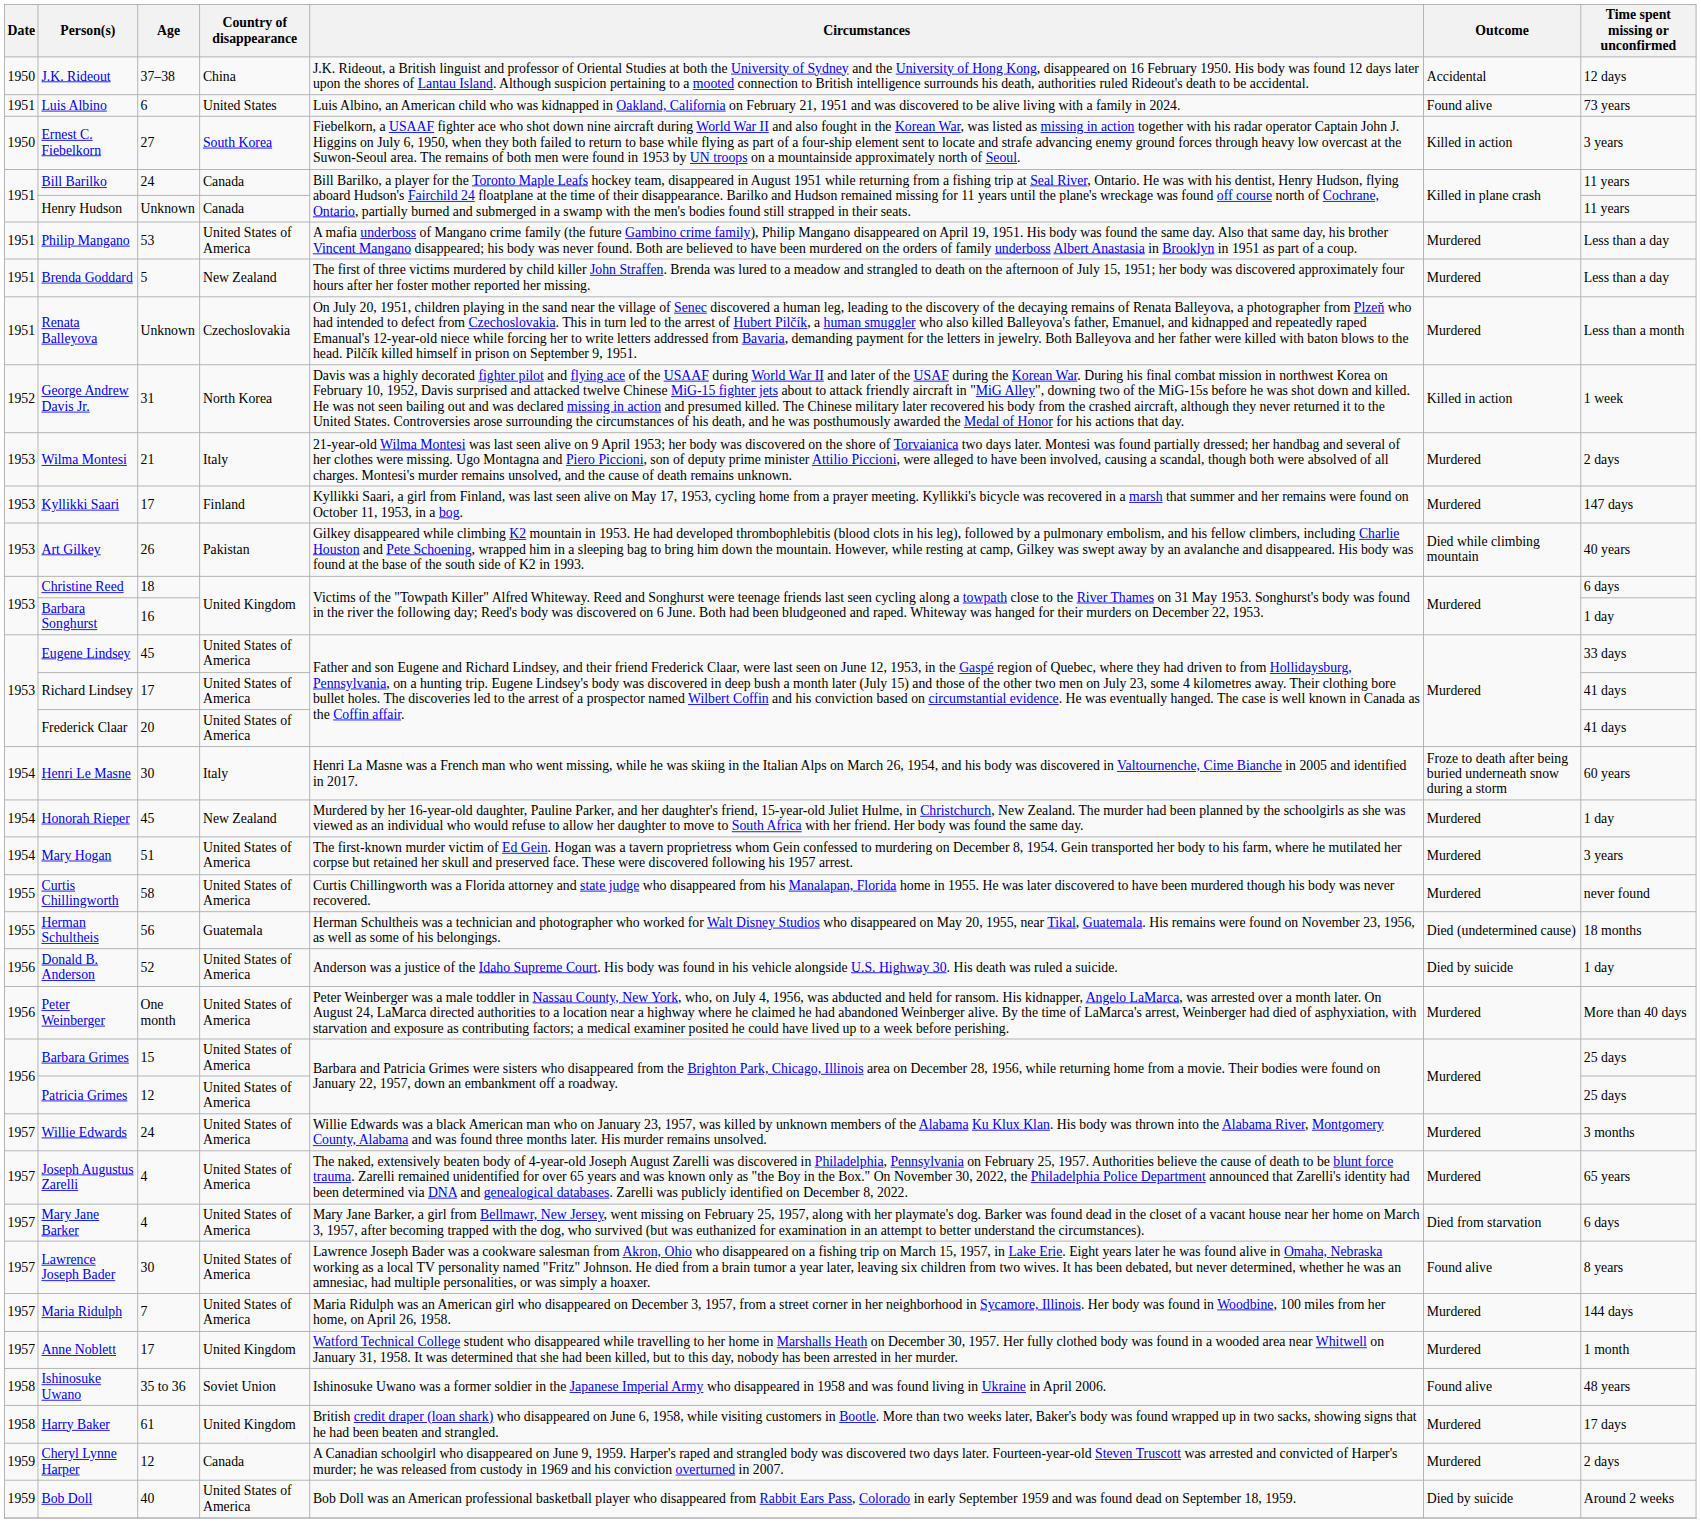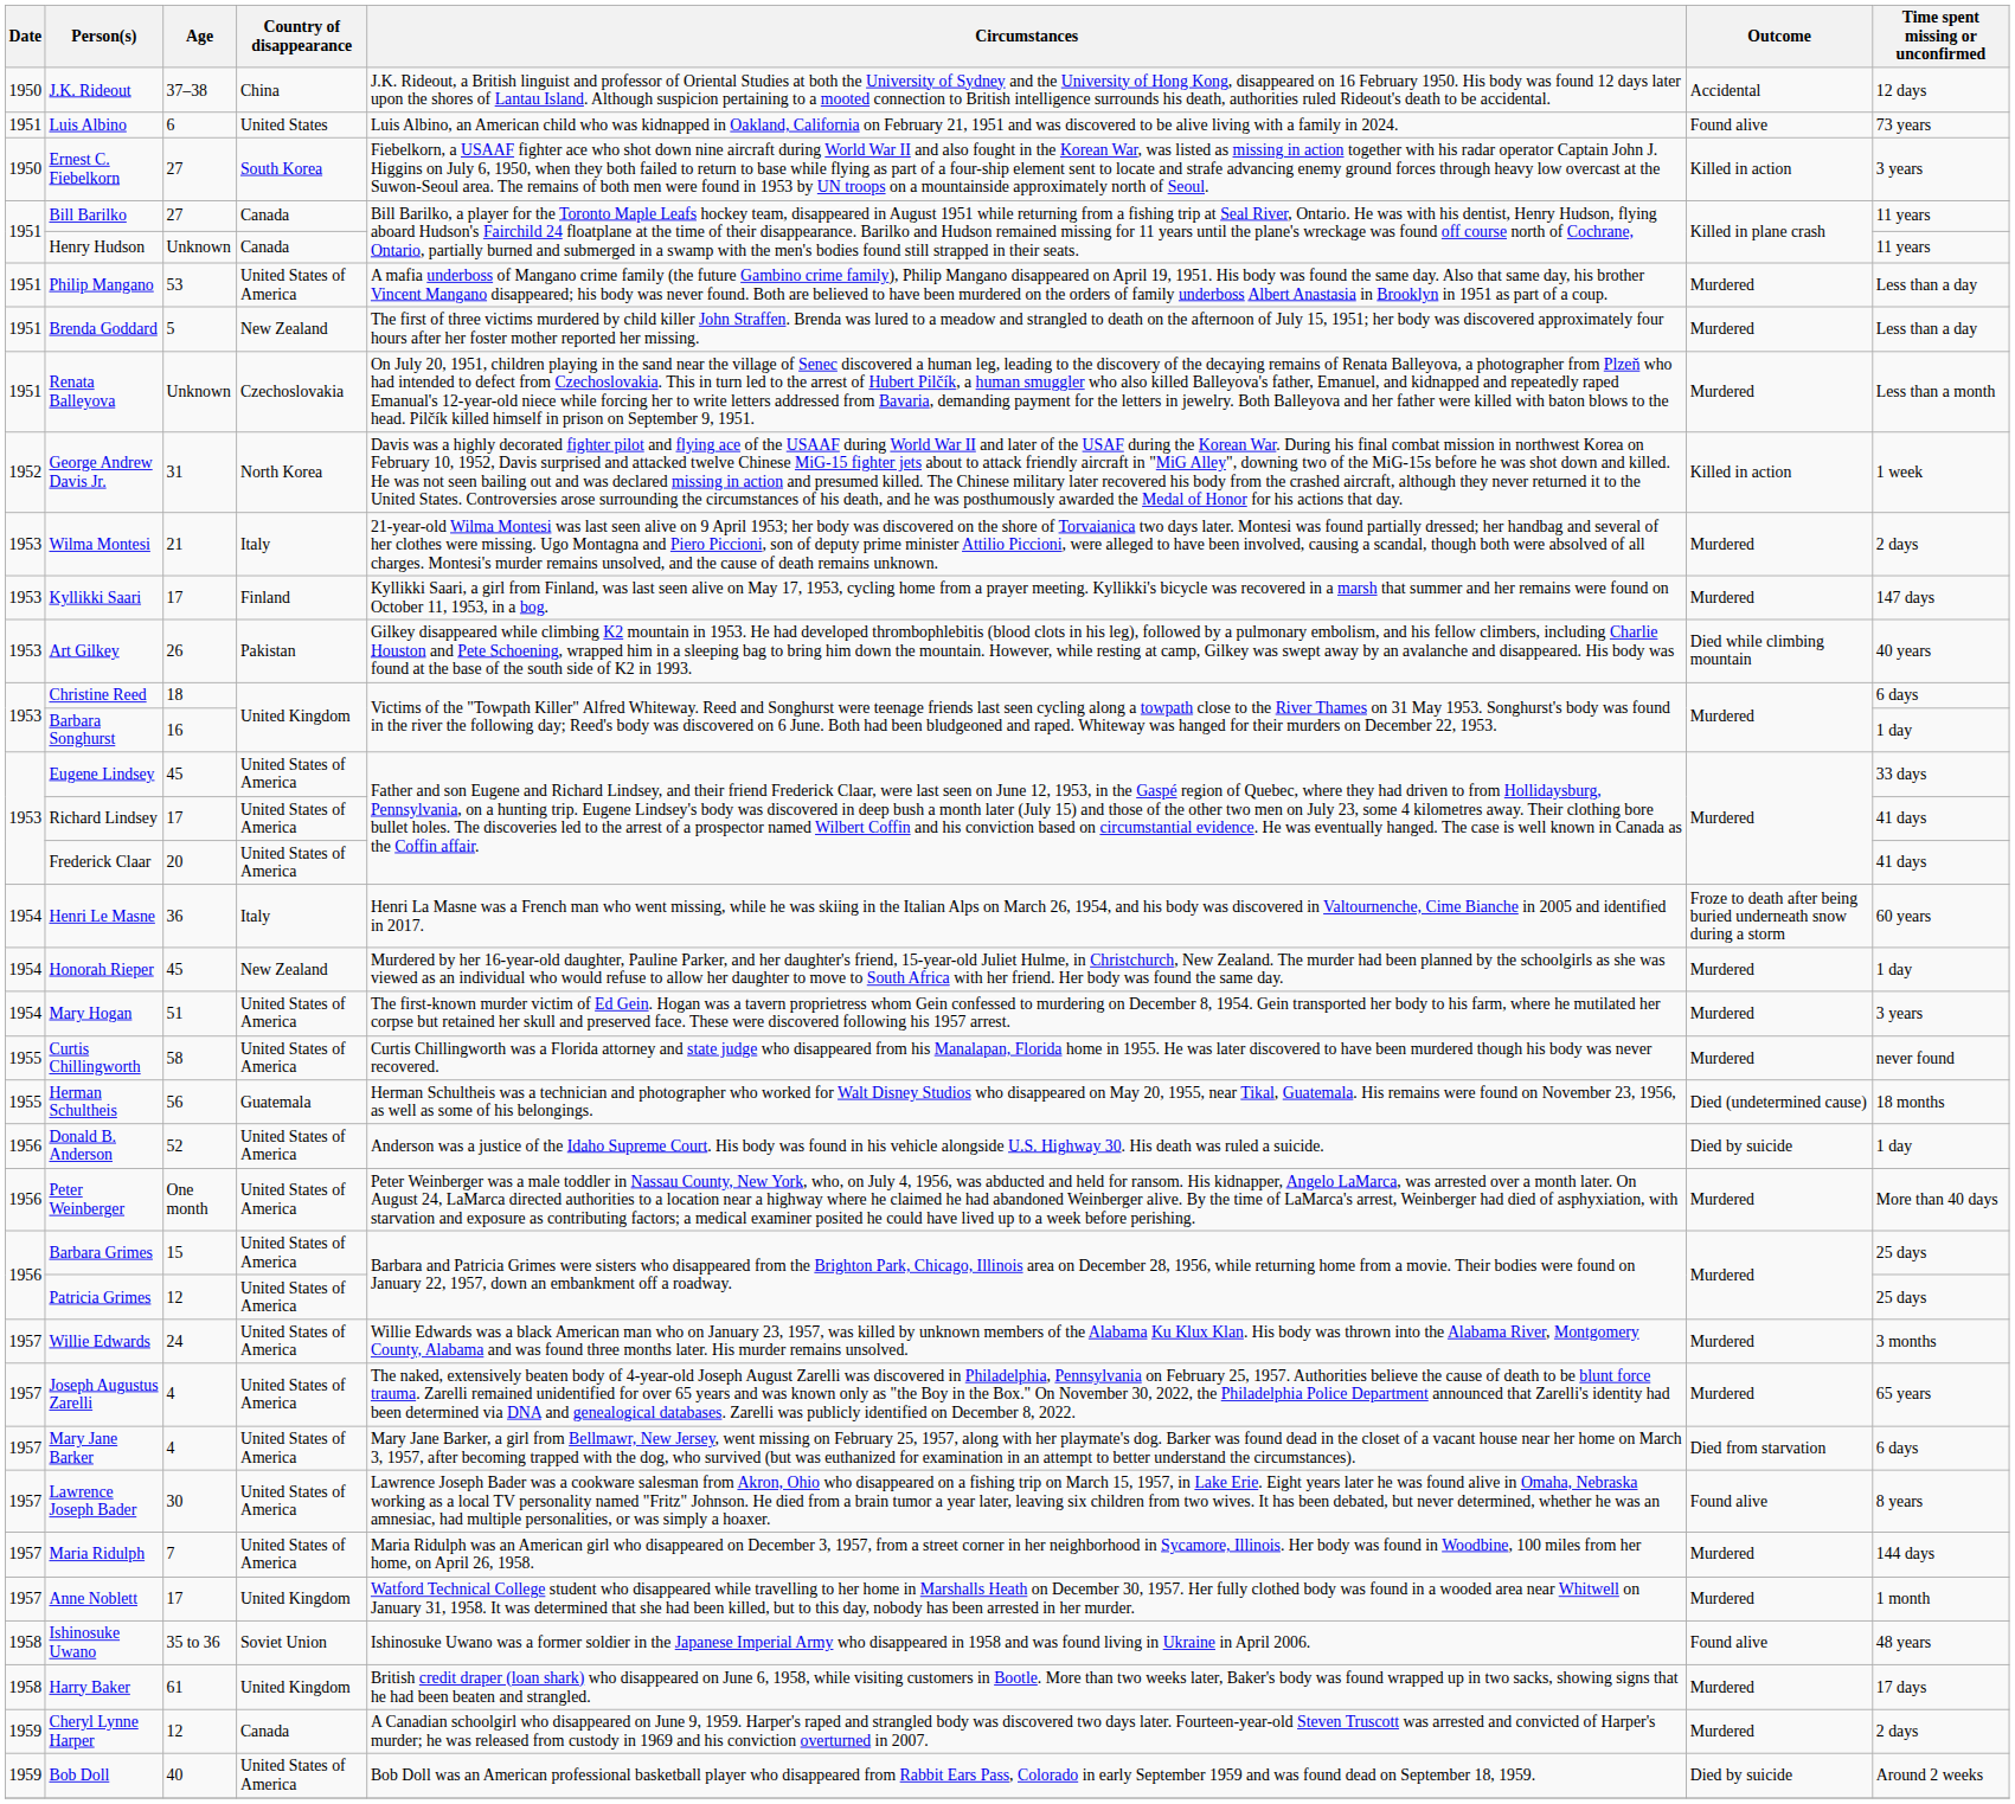Bill Barilko | Age: 24 -> 27
Henri Le Masne | Age: 30 -> 36
